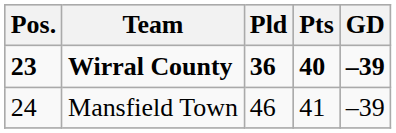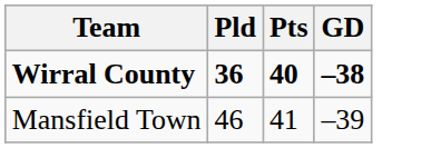- column: Pos. | 23 | 24
Wirral County | GD: –39 -> –38
